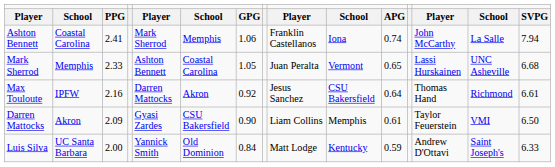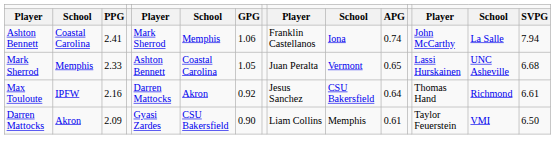- row: Luis Silva | UC Santa Barbara | 2.00 | Yannick Smith | Old Dominion | 0.84 | Matt Lodge | Kentucky | 0.59 | Andrew D'Ottavi | Saint Joseph's | 6.33
